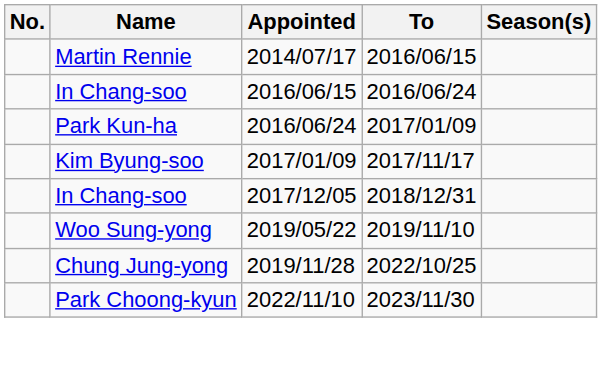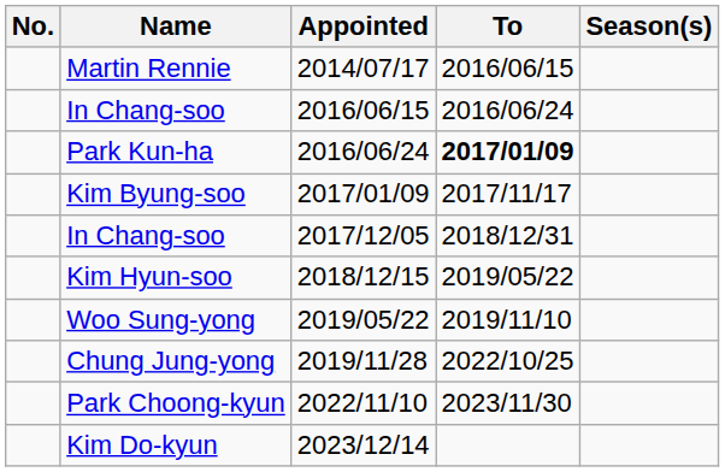Park Kun-ha | To: normal -> bold
+ row: Kim Hyun-soo | 2018/12/15 | 2019/05/22
+ row: Kim Do-kyun | 2023/12/14
